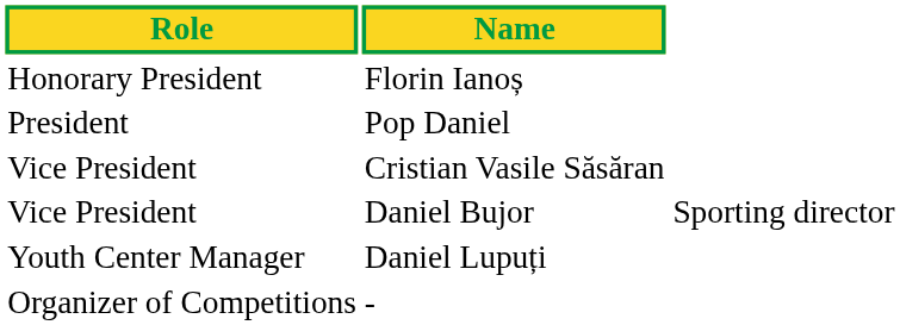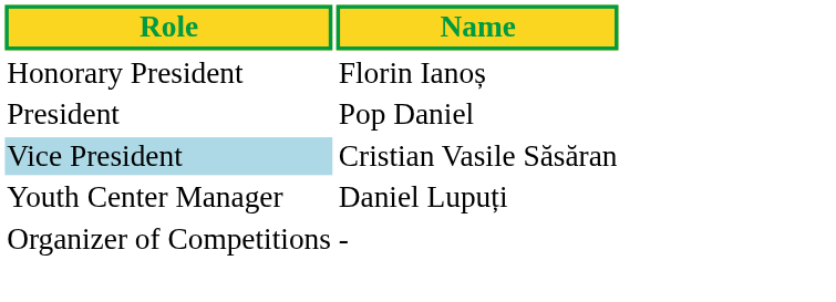Cristian Vasile Săsăran | Role: no background -> lightblue background
- row: Vice President | Daniel Bujor | Sporting director
